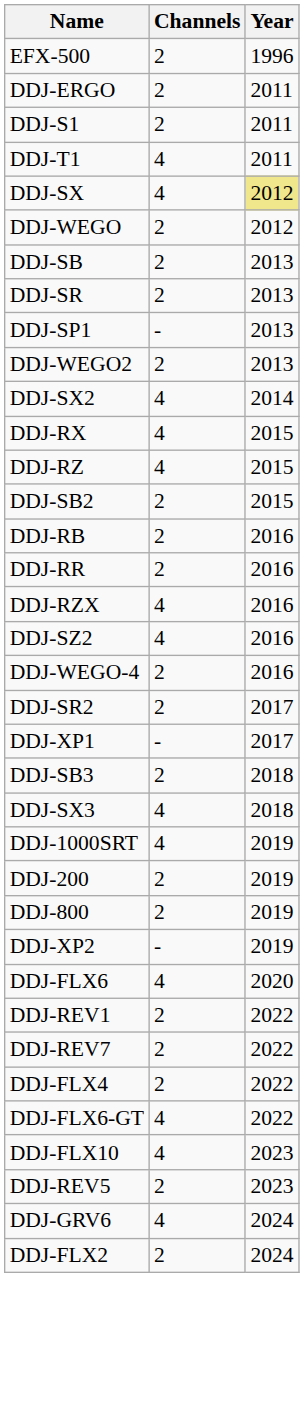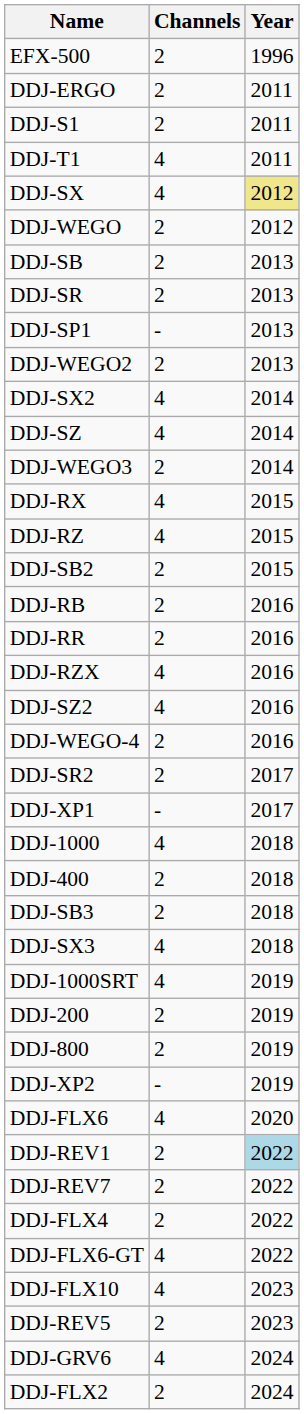+ row: DDJ-SZ | 4 | 2014
+ row: DDJ-WEGO3 | 2 | 2014
+ row: DDJ-1000 | 4 | 2018
+ row: DDJ-400 | 2 | 2018
DDJ-REV1 | Year: no background -> lightblue background
